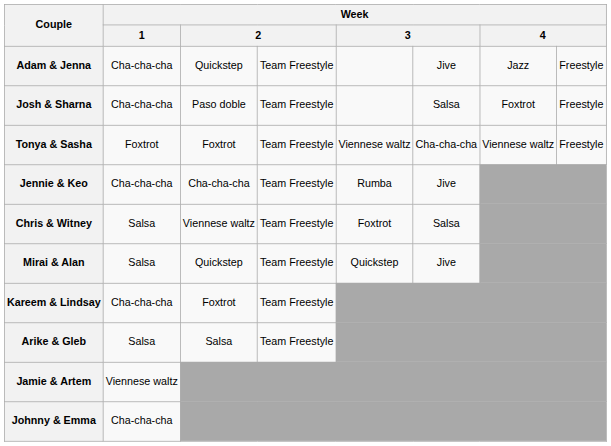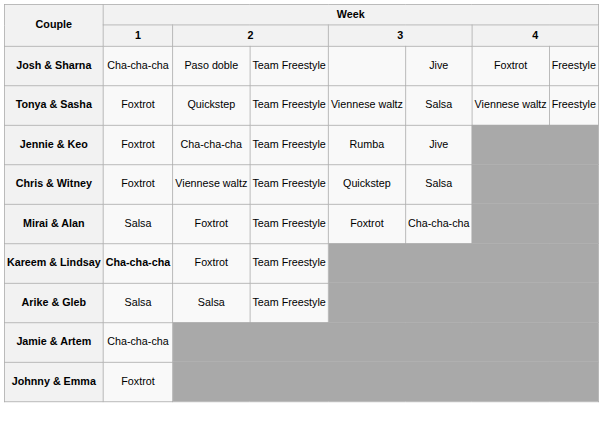- row: Adam & Jenna | Cha-cha-cha | Quickstep | Team Freestyle | Jive | Jazz | Freestyle
Josh & Sharna | column 6: Salsa -> Jive
Tonya & Sasha | column 3: Foxtrot -> Quickstep
Tonya & Sasha | column 6: Cha-cha-cha -> Salsa
Jennie & Keo | Week / 1: Cha-cha-cha -> Foxtrot
Chris & Witney | Week / 1: Salsa -> Foxtrot
Chris & Witney | column 5: Foxtrot -> Quickstep
Mirai & Alan | column 3: Quickstep -> Foxtrot
Mirai & Alan | column 5: Quickstep -> Foxtrot
Mirai & Alan | column 6: Jive -> Cha-cha-cha
Kareem & Lindsay | Week / 1: normal -> bold
Jamie & Artem | Week / 1: Viennese waltz -> Cha-cha-cha
Johnny & Emma | Week / 1: Cha-cha-cha -> Foxtrot
